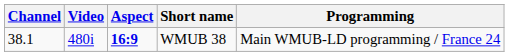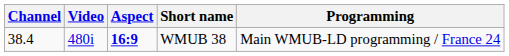WMUB 38 | Channel: 38.1 -> 38.4
